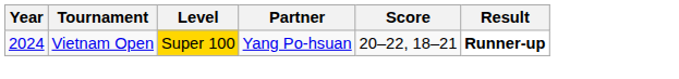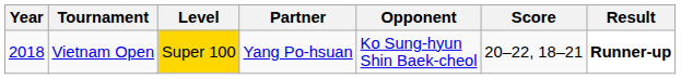+ column: Opponent | Ko Sung-hyun Shin Baek-cheol
Vietnam Open | Year: 2024 -> 2018
